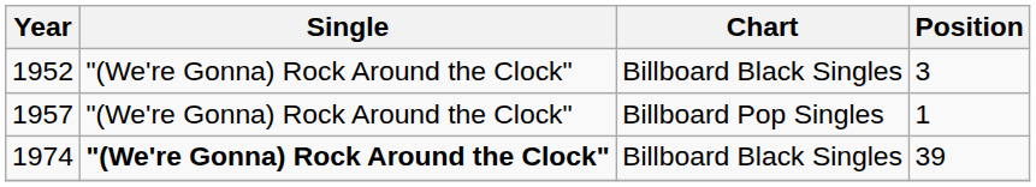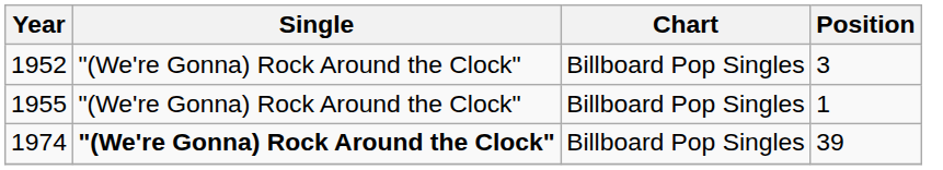3 | Chart: Billboard Black Singles -> Billboard Pop Singles
1 | Year: 1957 -> 1955
39 | Chart: Billboard Black Singles -> Billboard Pop Singles
